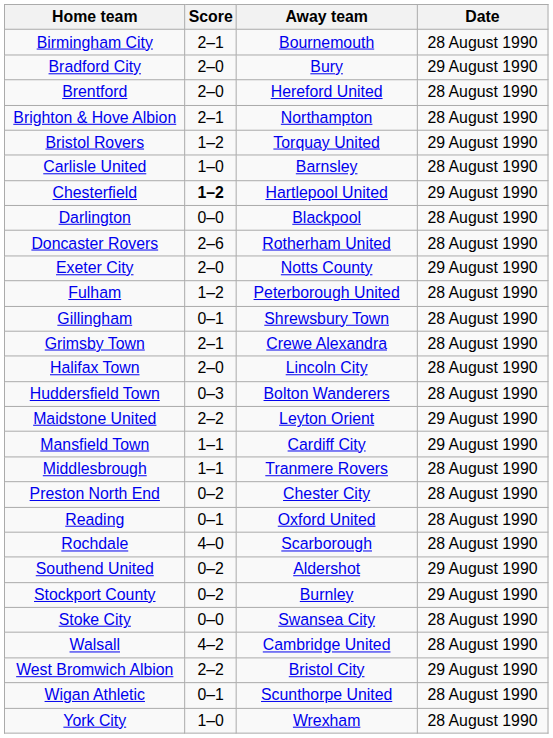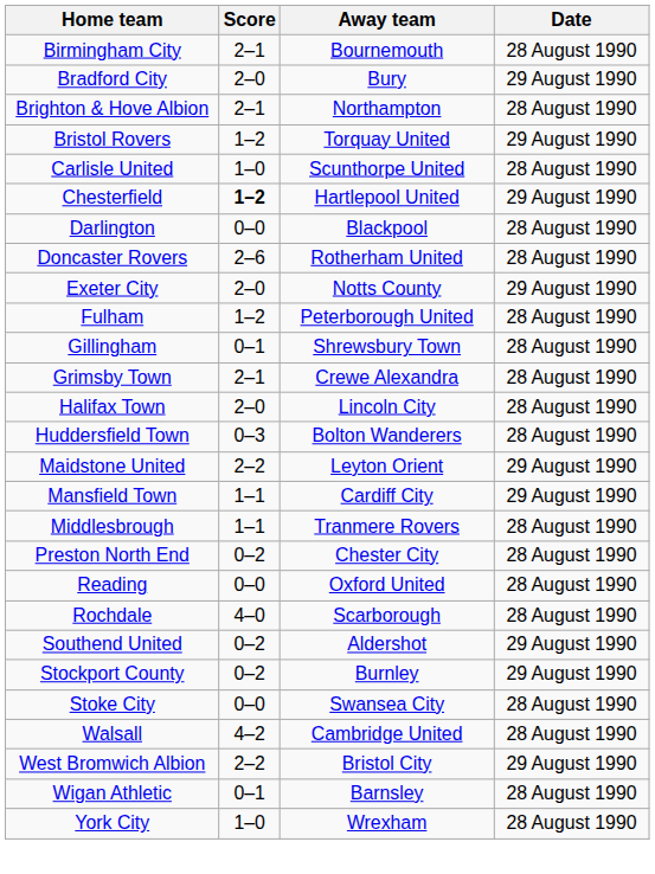- row: Brentford | 2–0 | Hereford United | 28 August 1990
Carlisle United | Away team: Barnsley -> Scunthorpe United
Reading | Score: 0–1 -> 0–0
Wigan Athletic | Away team: Scunthorpe United -> Barnsley
